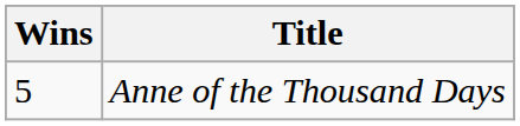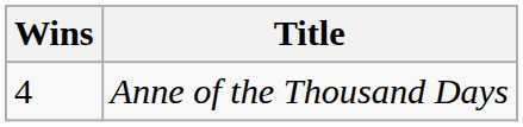Anne of the Thousand Days | Wins: 5 -> 4
